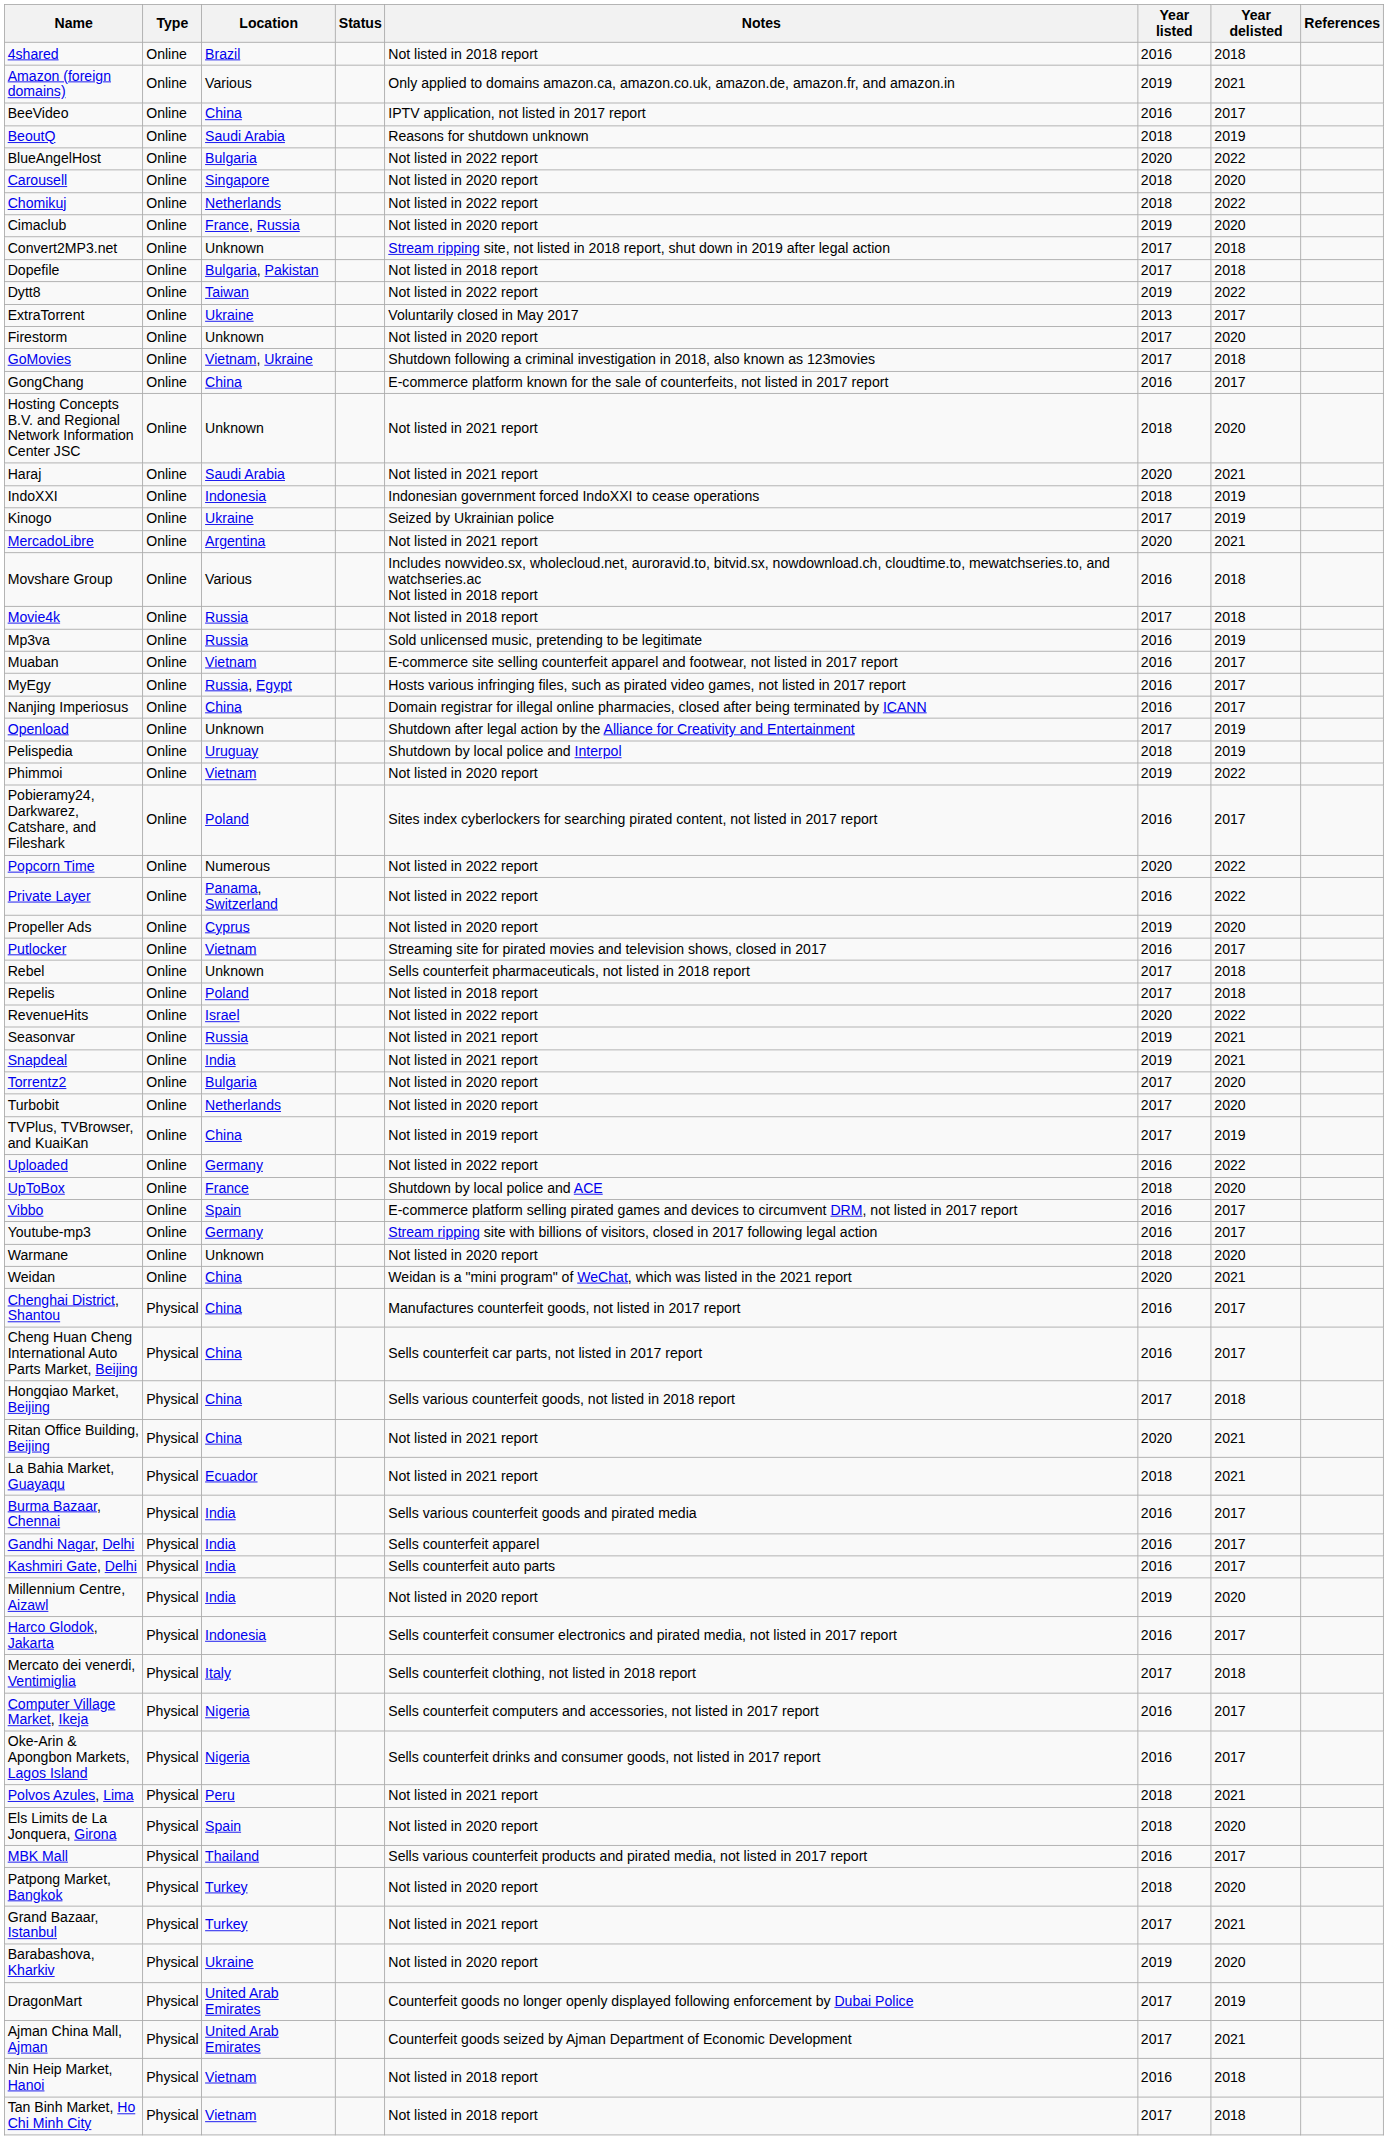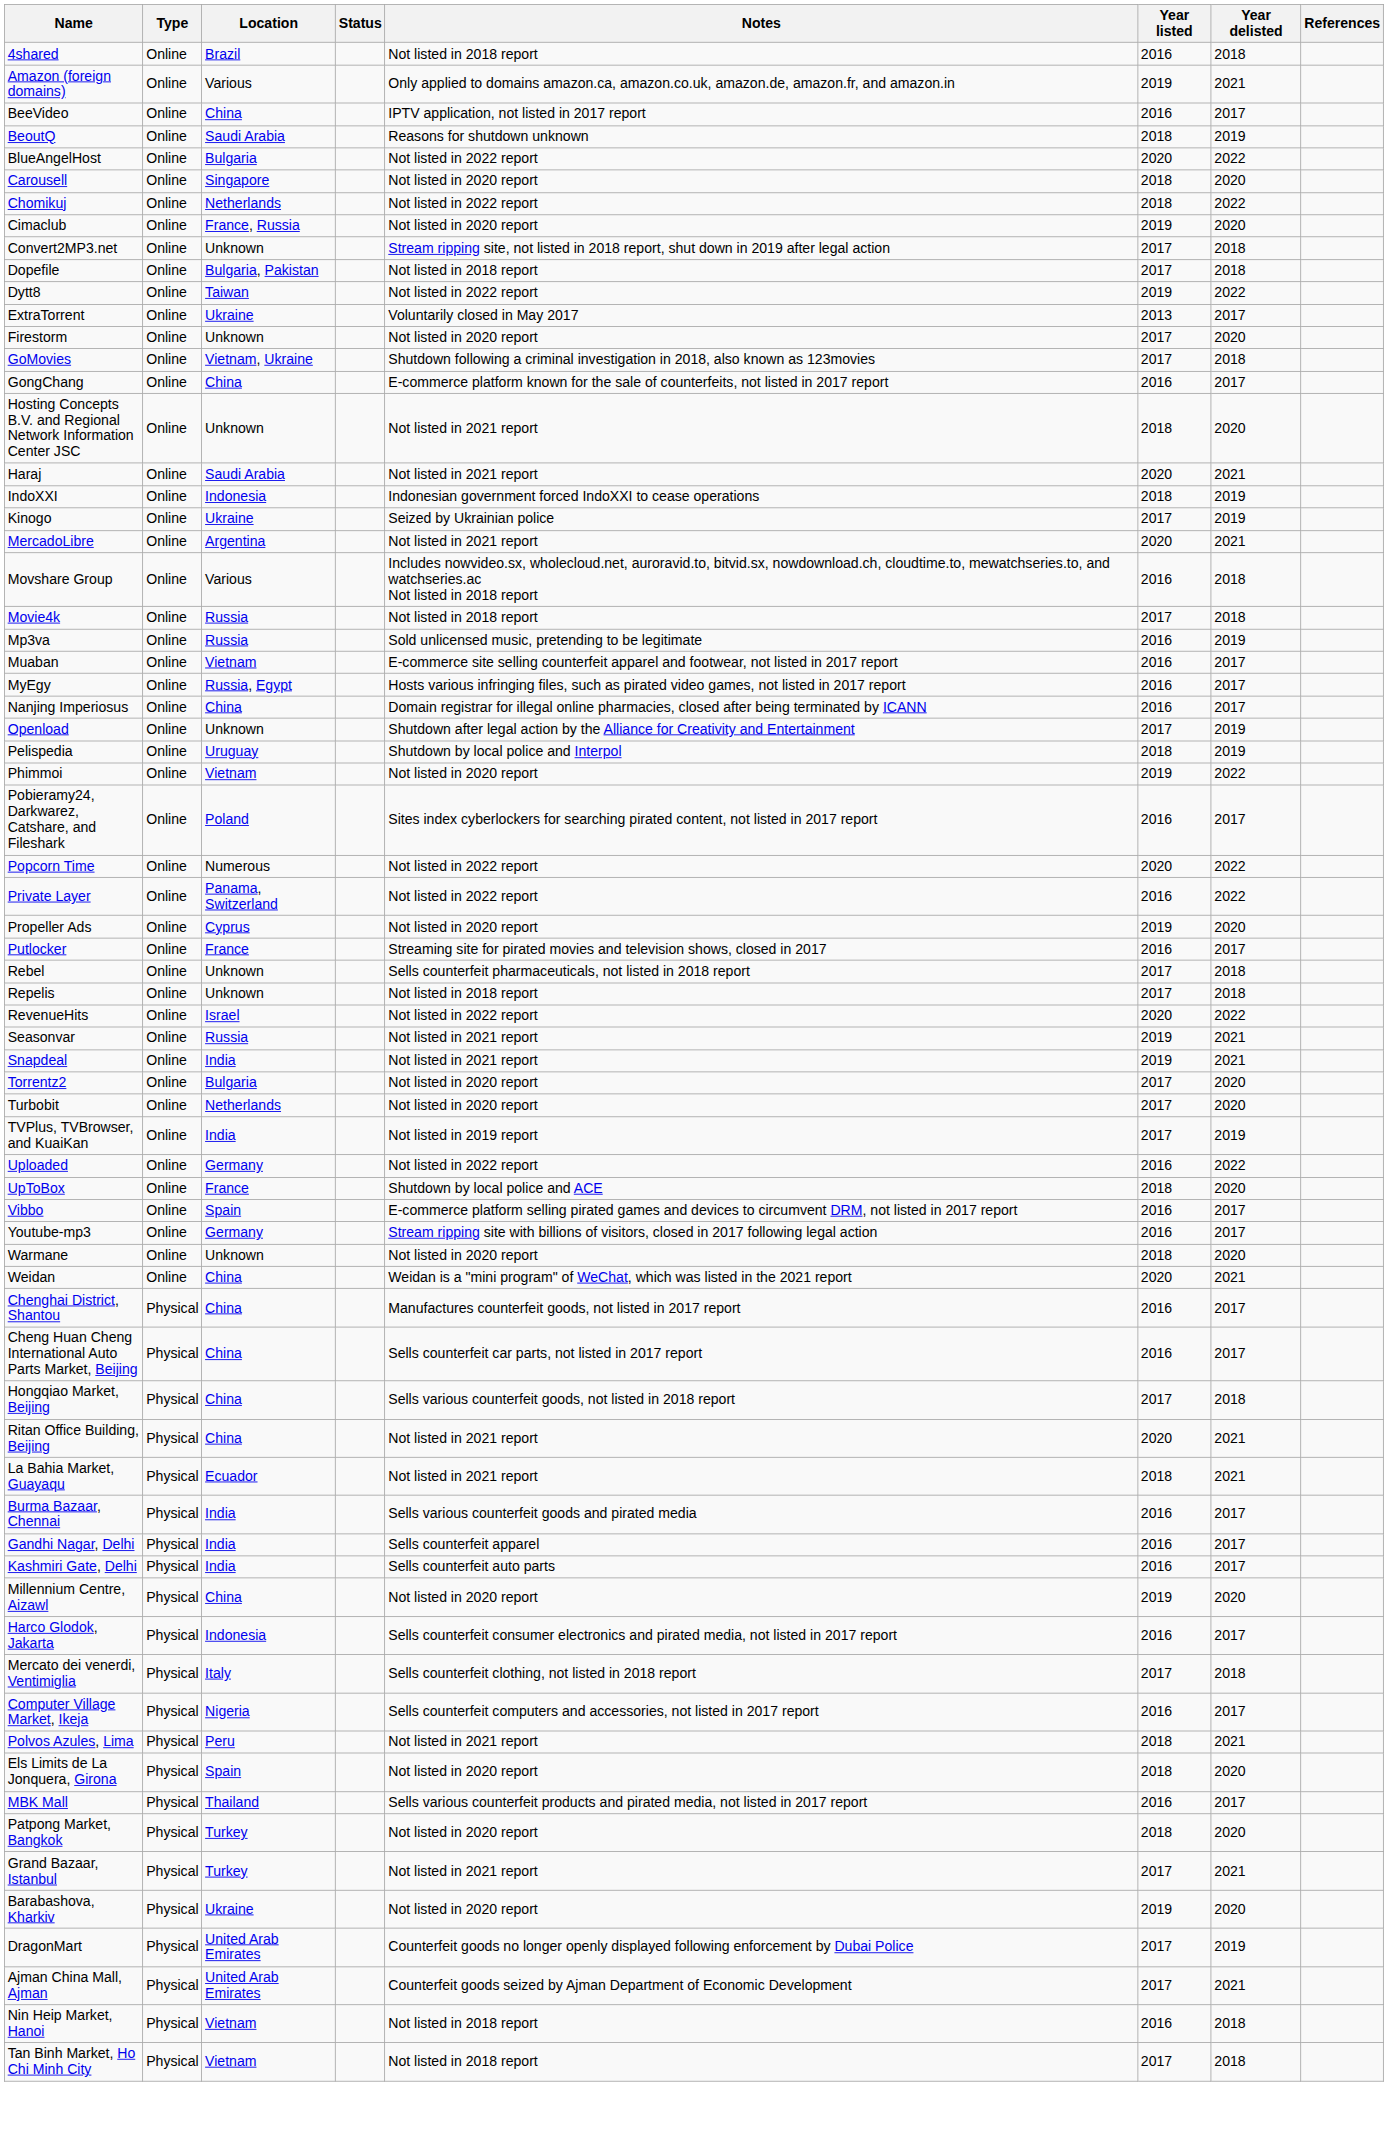Putlocker | Location: Vietnam -> France
Repelis | Location: Poland -> Unknown
TVPlus, TVBrowser, and KuaiKan | Location: China -> India
Millennium Centre, Aizawl | Location: India -> China
- row: Oke-Arin & Apongbon Markets, Lagos Island | Physical | Nigeria | Sells counterfeit drinks and consumer goods, not listed in 2017 report | 2016 | 2017
